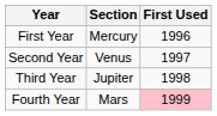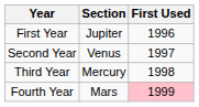First Year | Section: Mercury -> Jupiter
Third Year | Section: Jupiter -> Mercury
